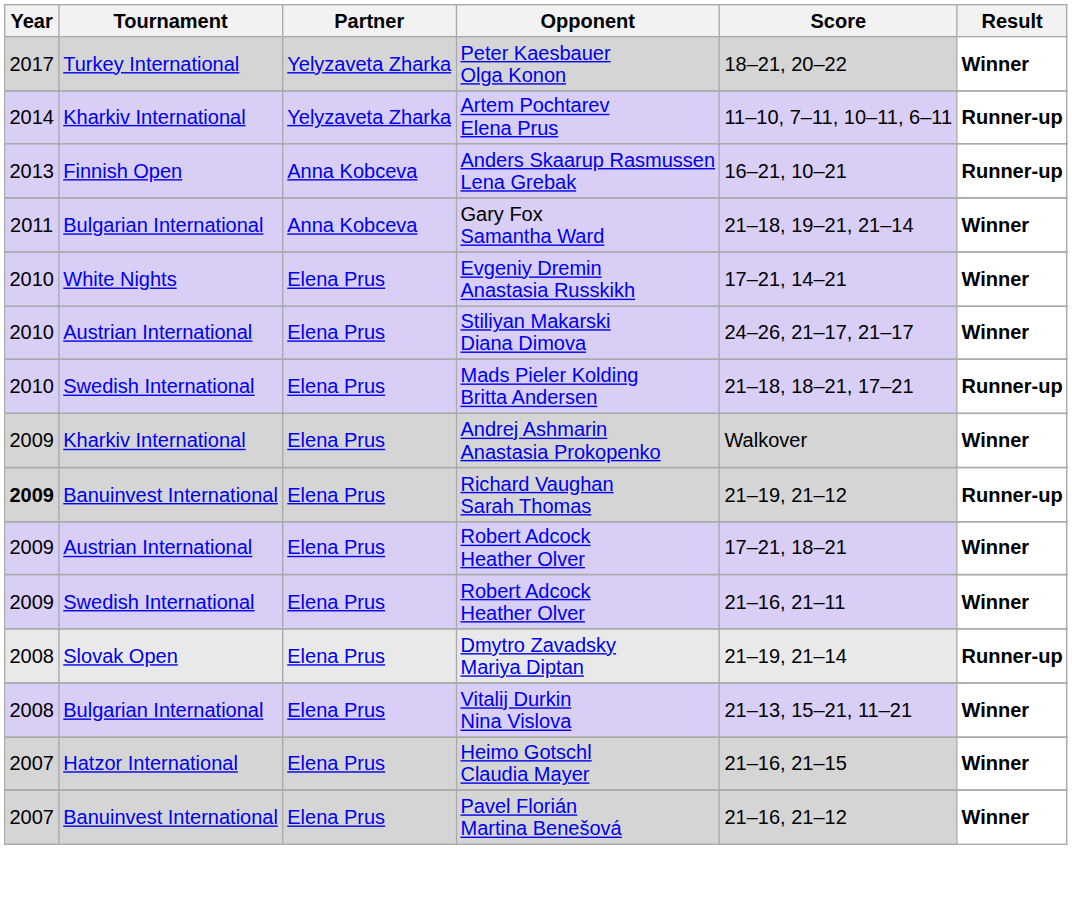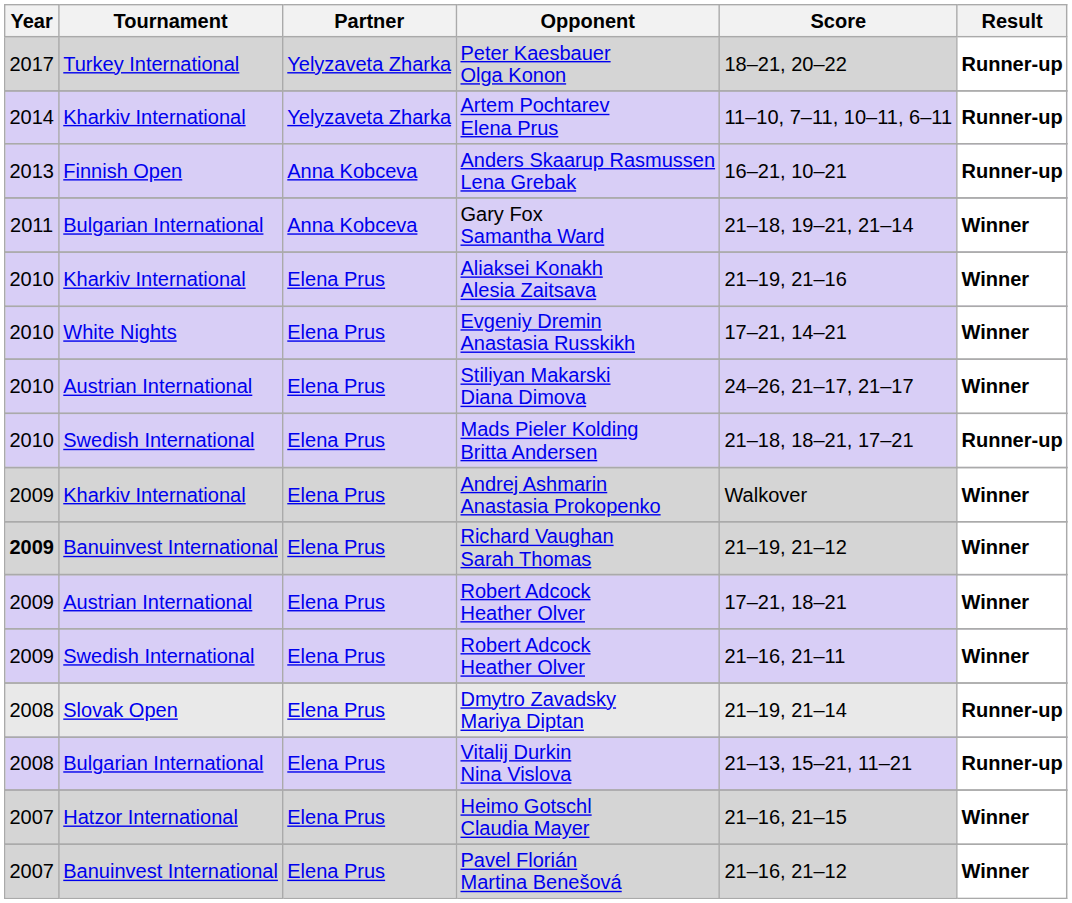Peter Kaesbauer Olga Konon | Result: Winner -> Runner-up
+ row: 2010 | Kharkiv International | Elena Prus | Aliaksei Konakh Alesia Zaitsava | 21–19, 21–16 | Winner
Richard Vaughan Sarah Thomas | Result: Runner-up -> Winner
Vitalij Durkin Nina Vislova | Result: Winner -> Runner-up
